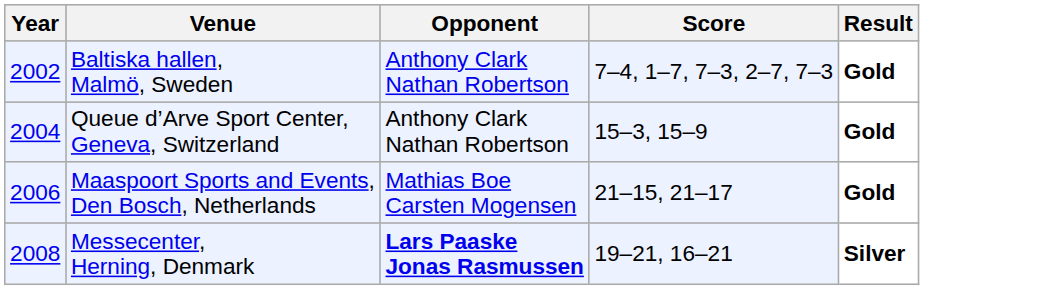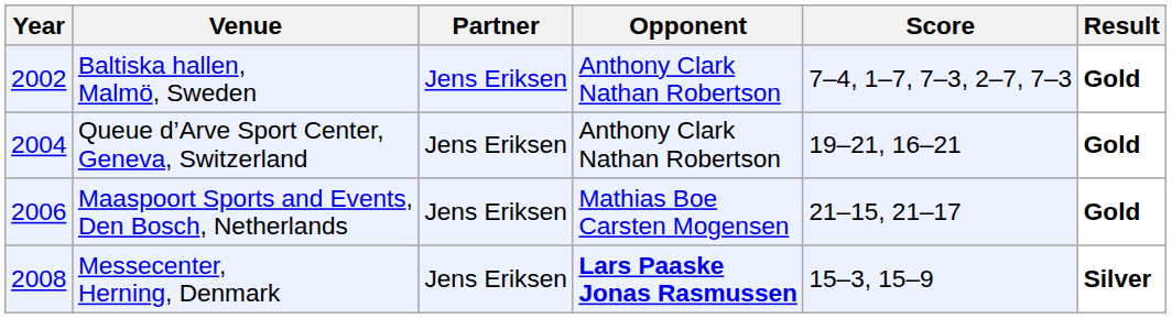+ column: Partner | Jens Eriksen | Jens Eriksen | Jens Eriksen | Jens Eriksen
Queue d’Arve Sport Center, Geneva, Switzerland | Score: 15–3, 15–9 -> 19–21, 16–21
Messecenter, Herning, Denmark | Score: 19–21, 16–21 -> 15–3, 15–9
